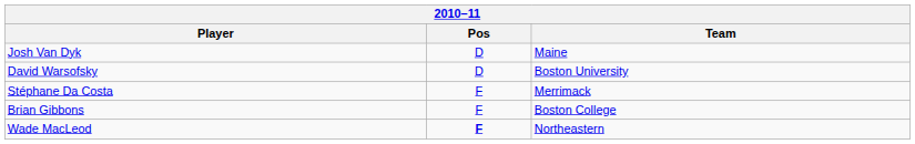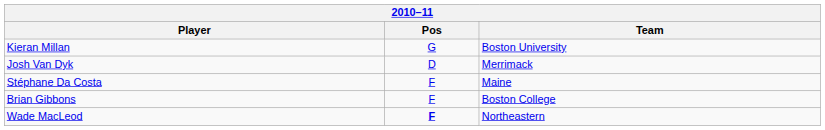+ row: Kieran Millan | G | Boston University
Josh Van Dyk | Team: Maine -> Merrimack
- row: David Warsofsky | D | Boston University
Stéphane Da Costa | Team: Merrimack -> Maine
